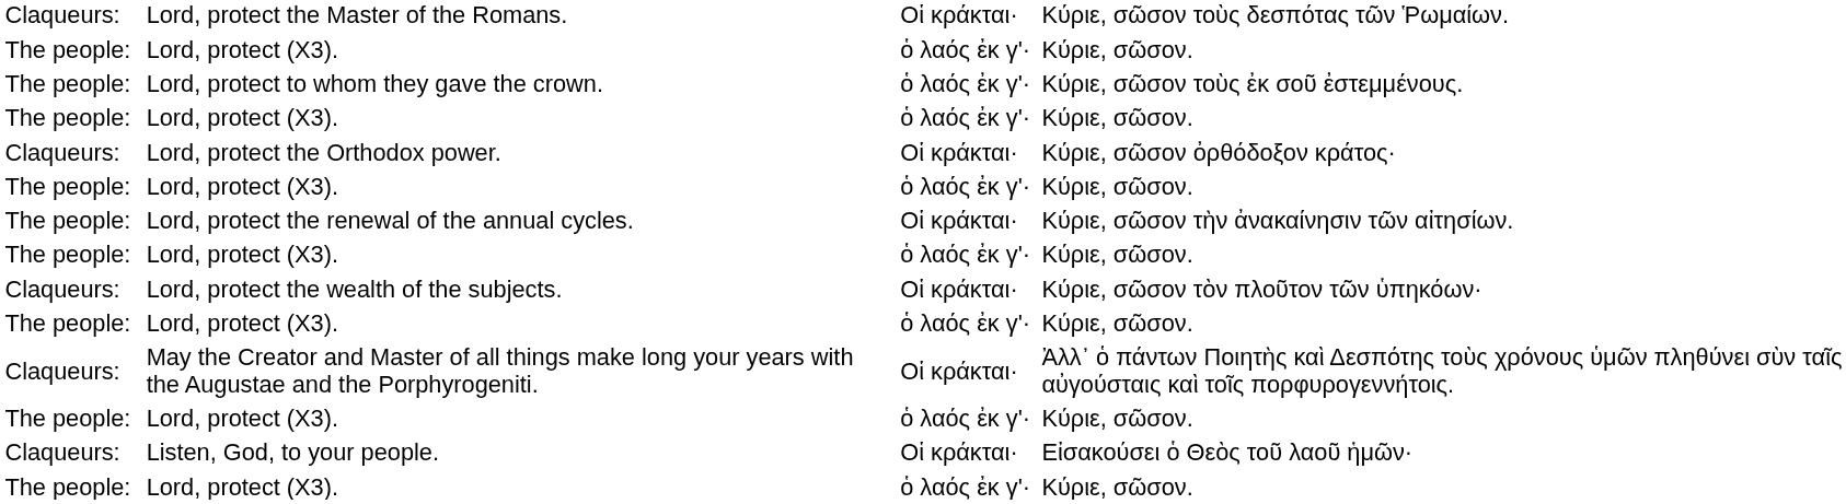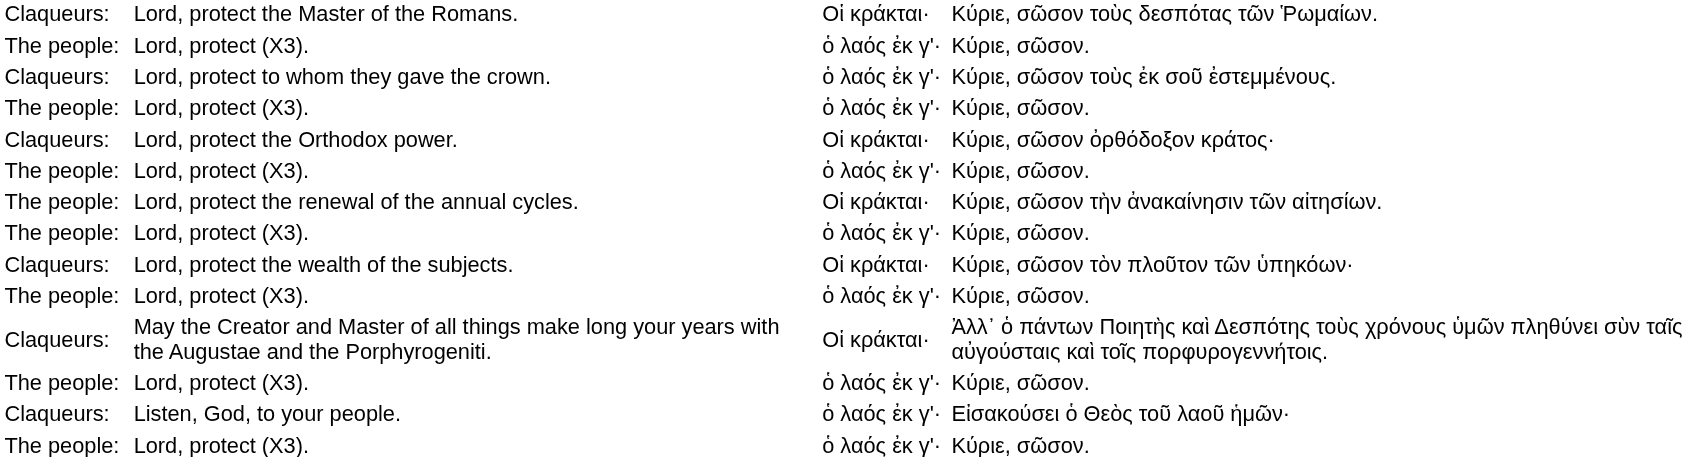Lord, protect to whom they gave the crown. | column 1: The people: -> Claqueurs:
Listen, God, to your people. | column 3: Οἱ κράκται· -> ὁ λαός ἐκ γ'·
